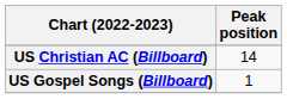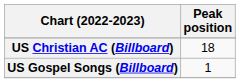US Christian AC (Billboard) | Peak position: 14 -> 18
